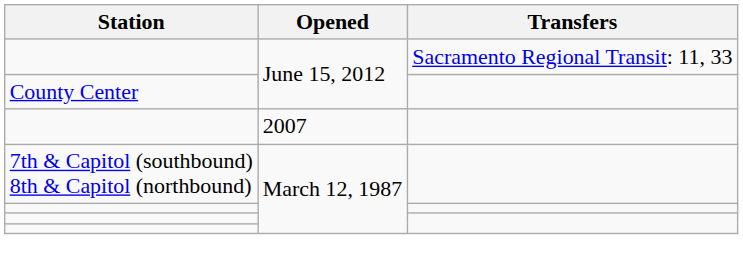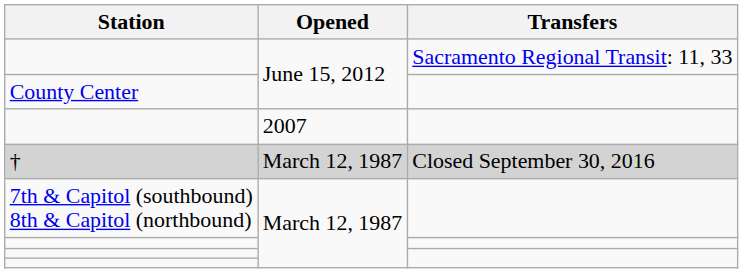+ row: † | March 12, 1987 | Closed September 30, 2016
